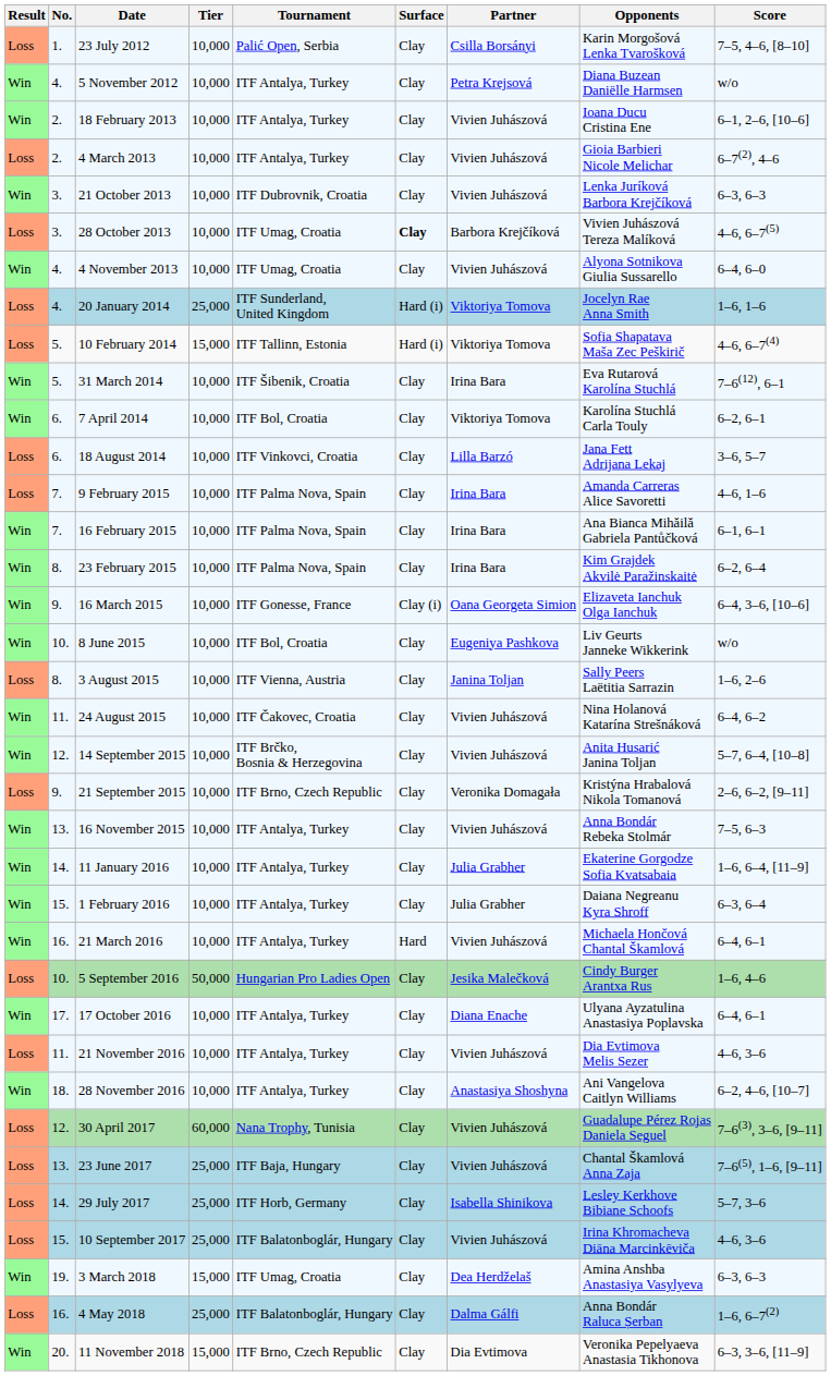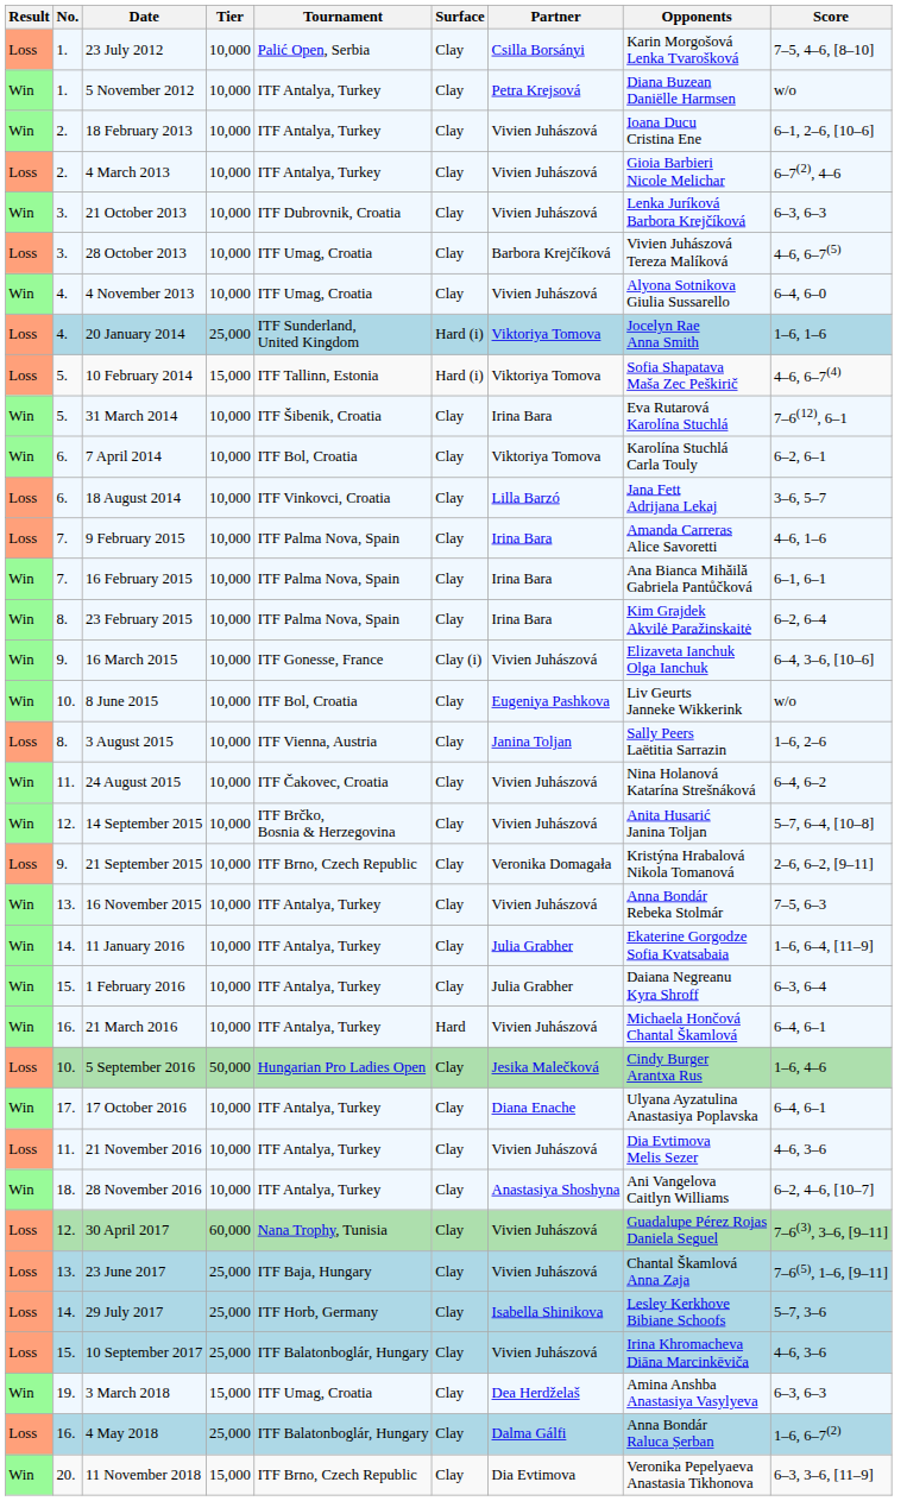5 November 2012 | No.: 4. -> 1.
28 October 2013 | Surface: bold -> normal
16 March 2015 | Partner: Oana Georgeta Simion -> Vivien Juhászová
